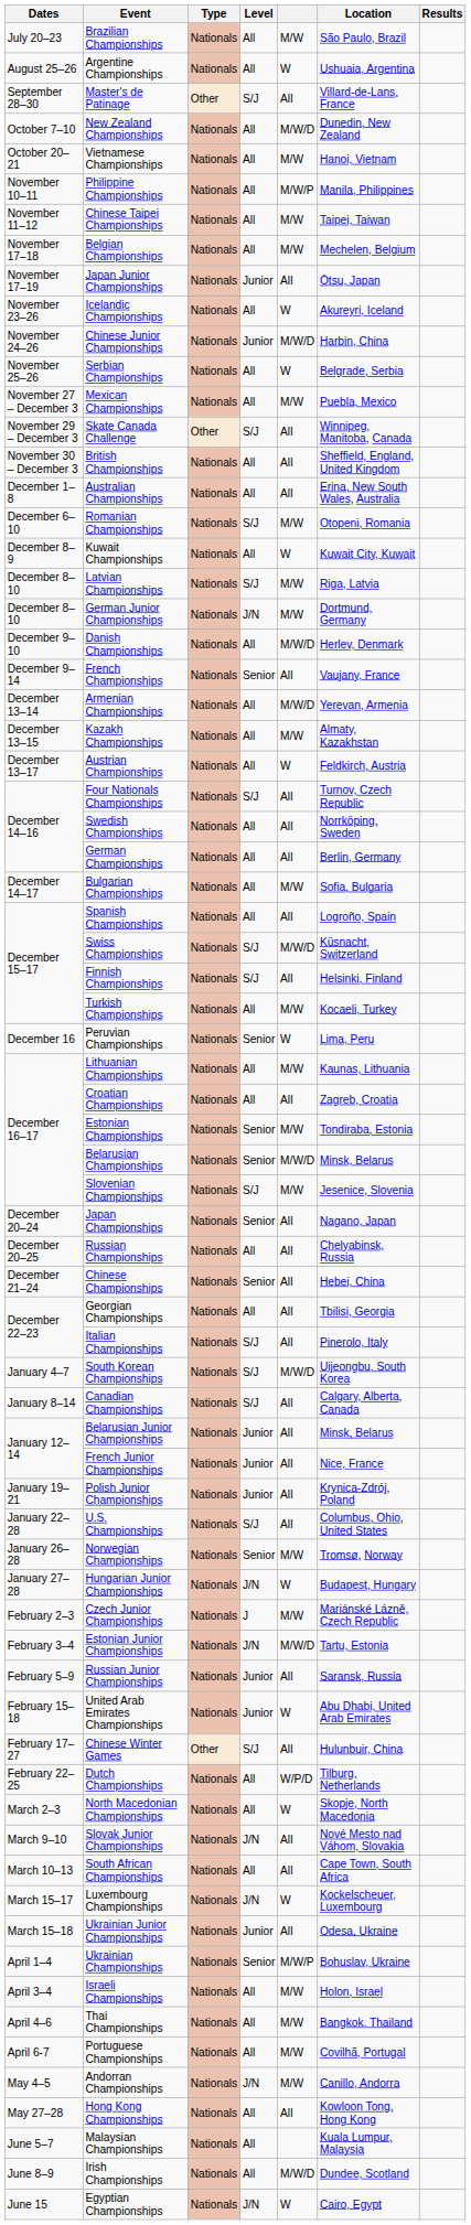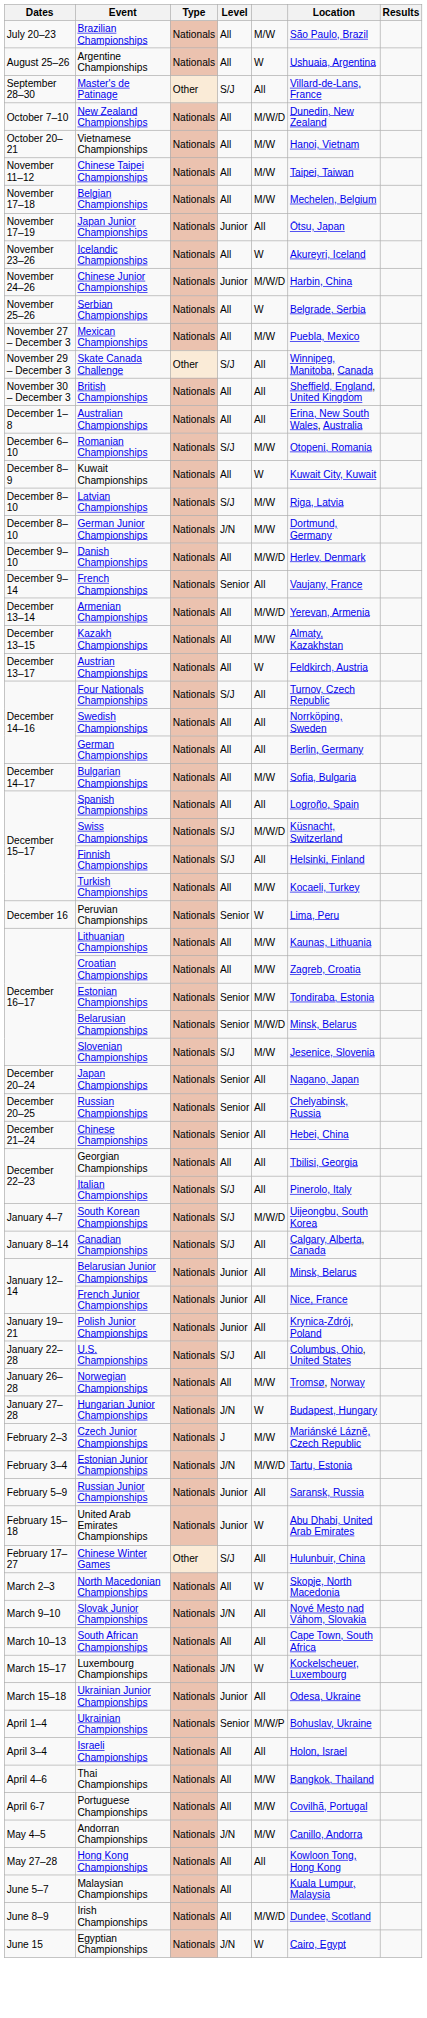- row: November 10–11 | Philippine Championships | Nationals | All | M/W/P | Manila, Philippines
Croatian Championships | column 5: All -> M/W
Russian Championships | Level: All -> Senior
Norwegian Championships | Level: Senior -> All
- row: February 22–25 | Dutch Championships | Nationals | All | W/P/D | Tilburg, Netherlands
Israeli Championships | column 5: M/W -> All
